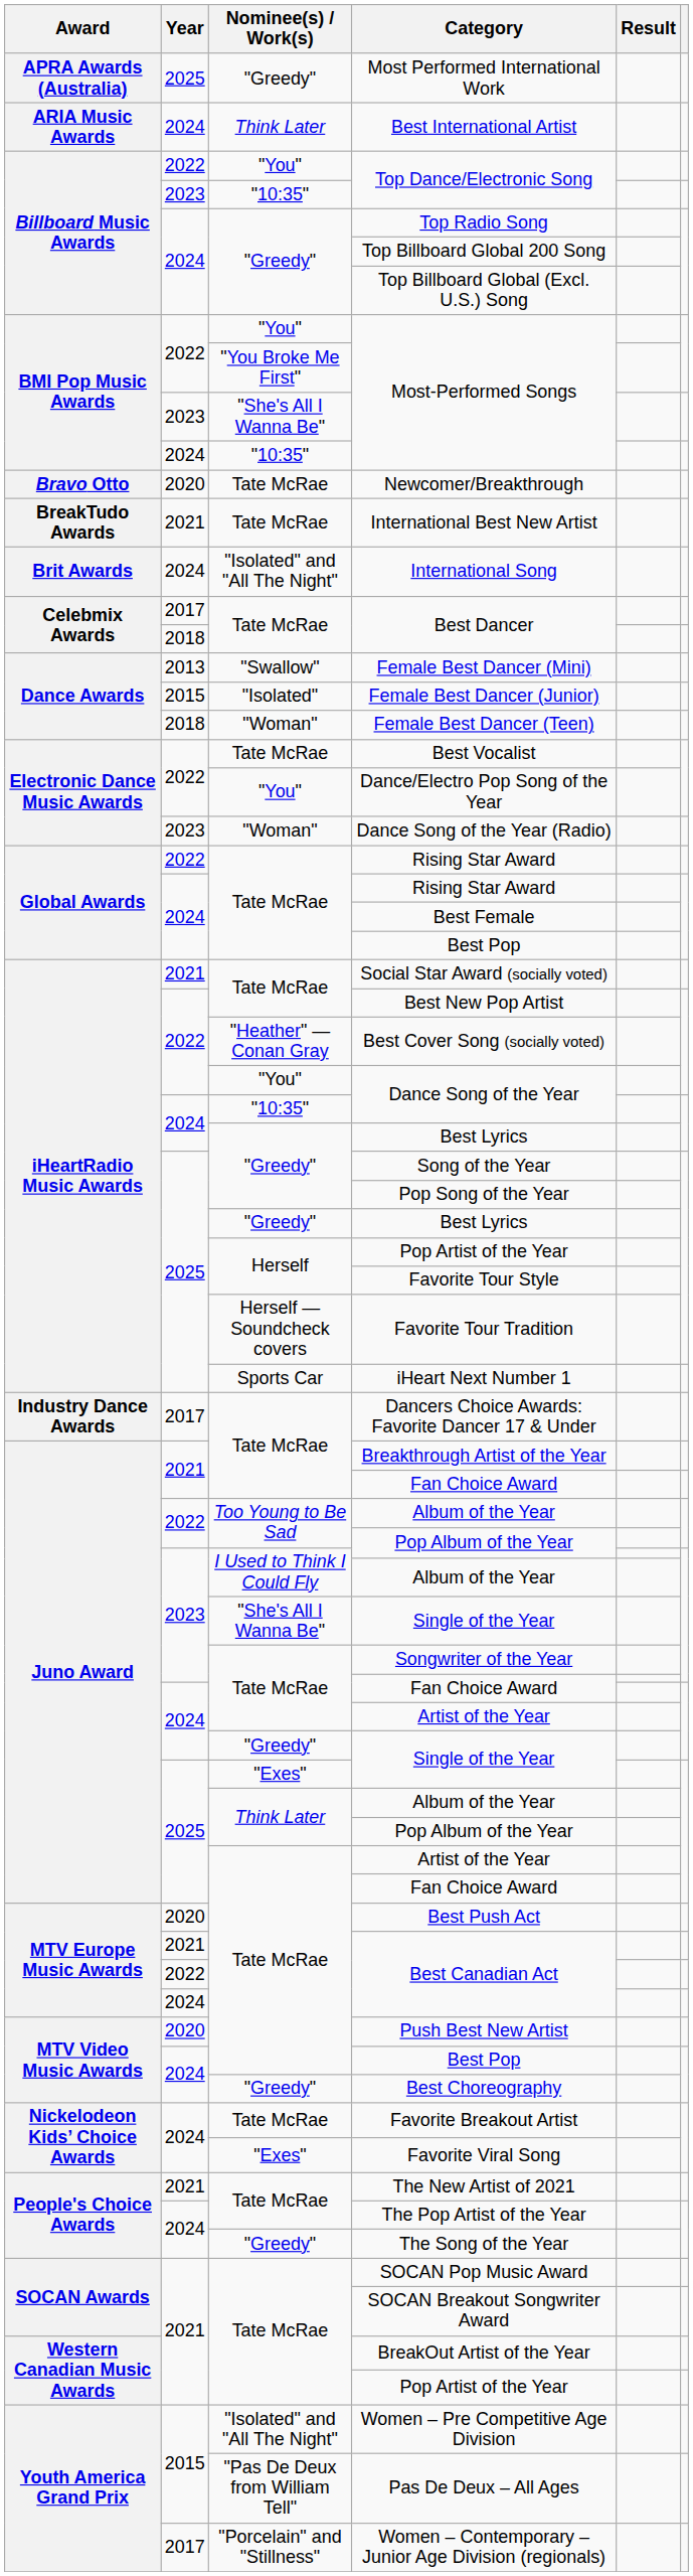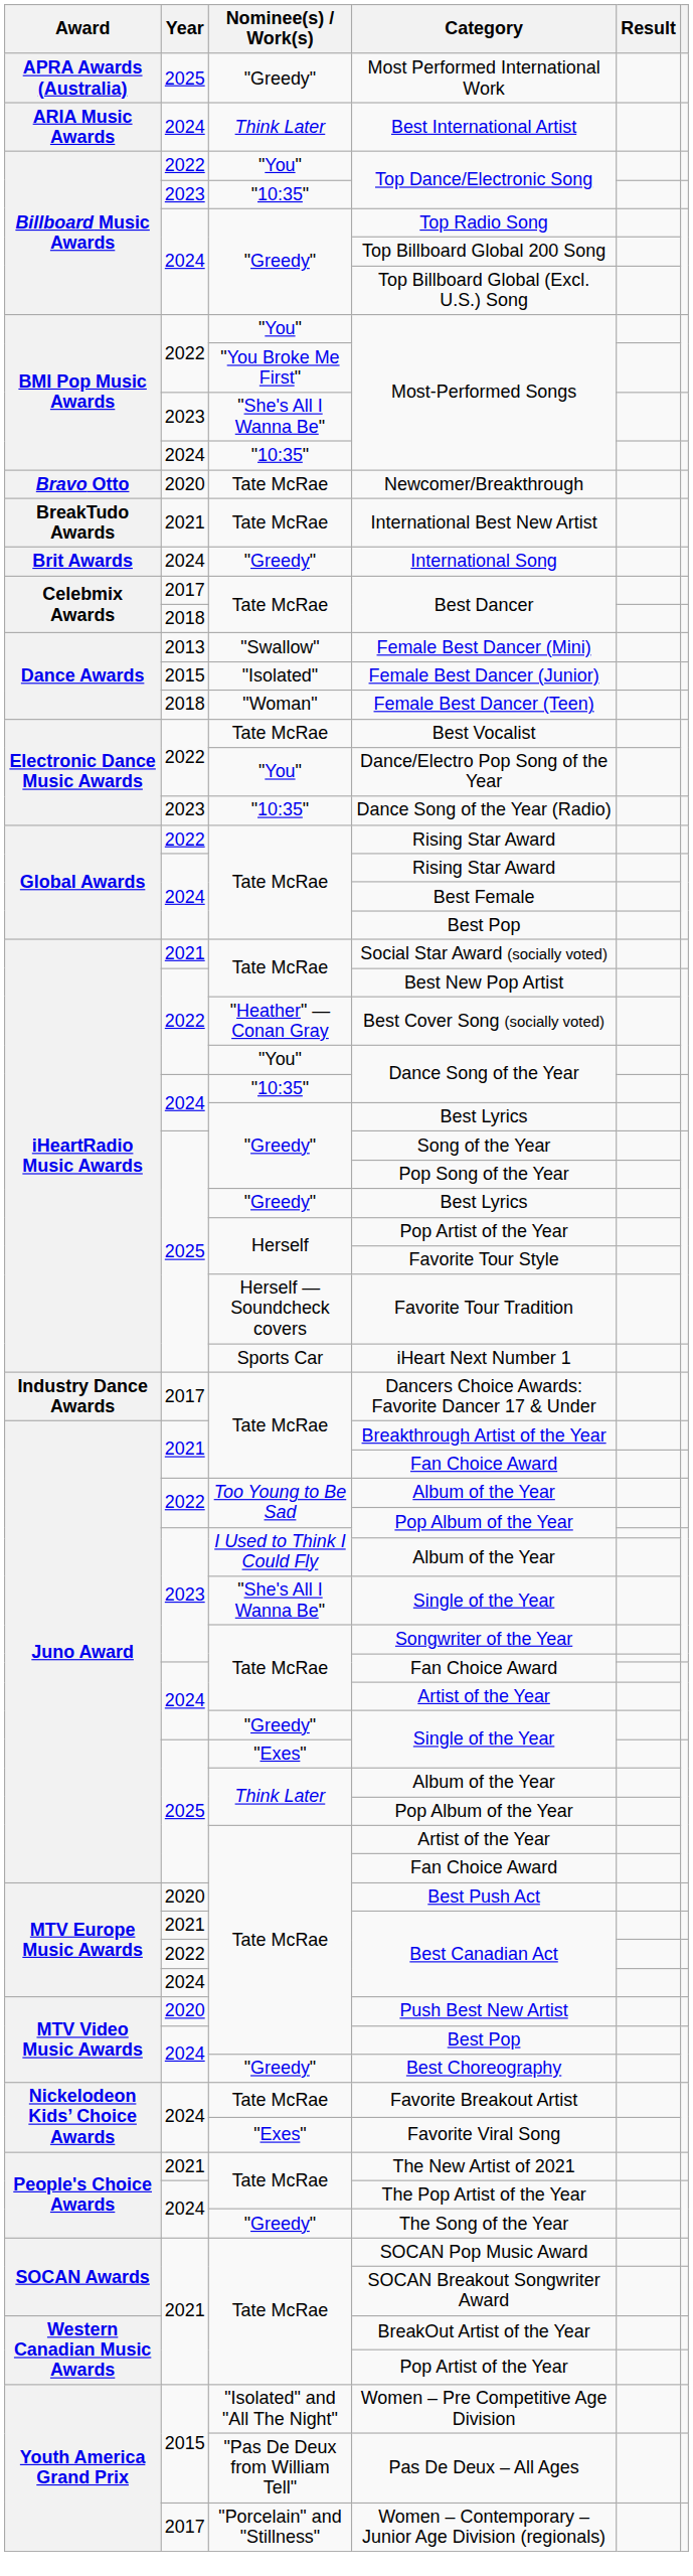International Song | Nominee(s) / Work(s): "Isolated" and "All The Night" -> "Greedy"
Dance Song of the Year (Radio) | Nominee(s) / Work(s): "Woman" -> "10:35"
